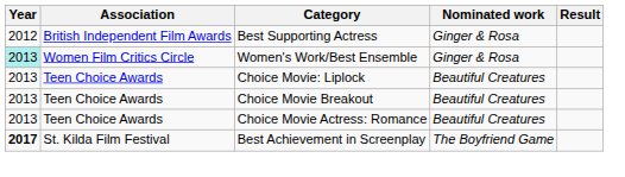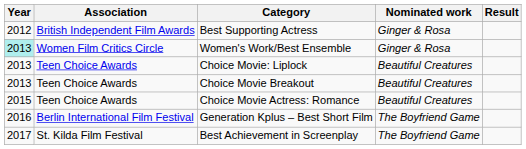Choice Movie Actress: Romance | Year: 2013 -> 2015
+ row: 2016 | Berlin International Film Festival | Generation Kplus – Best Short Film | The Boyfriend Game
Best Achievement in Screenplay | Year: bold -> normal
